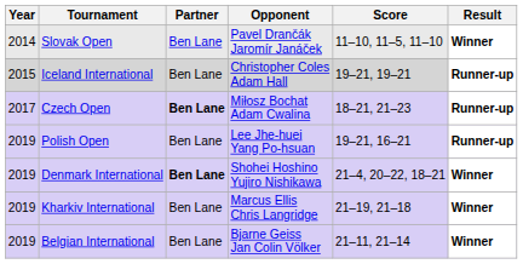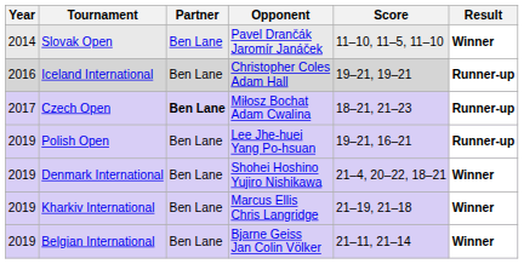Iceland International | Year: 2015 -> 2016
Denmark International | Partner: bold -> normal
